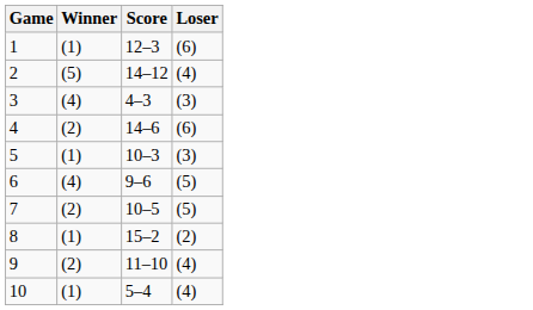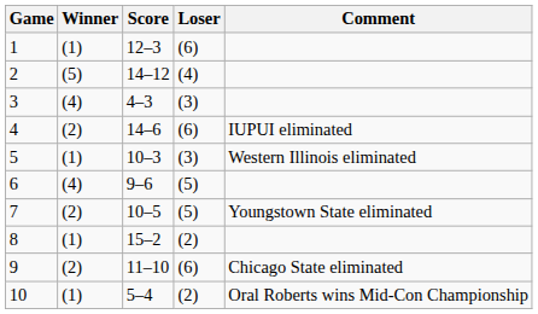+ column: Comment | IUPUI eliminated | Western Illinois eliminated | Youngstown State eliminated | Chicago State eliminated | Oral Roberts wins Mid-Con Championship
9 | Loser: (4) -> (6)
10 | Loser: (4) -> (2)
